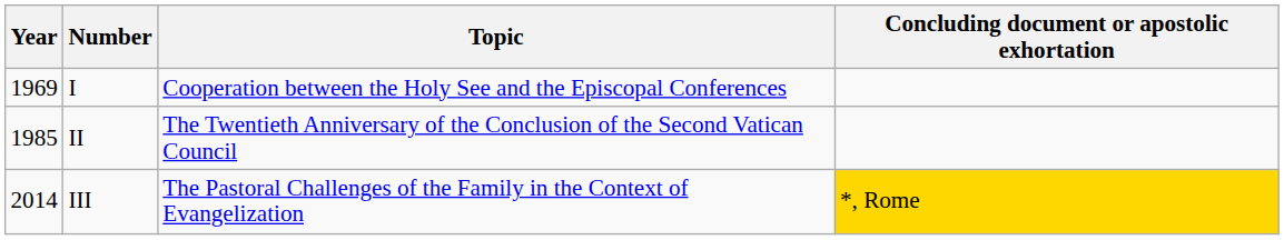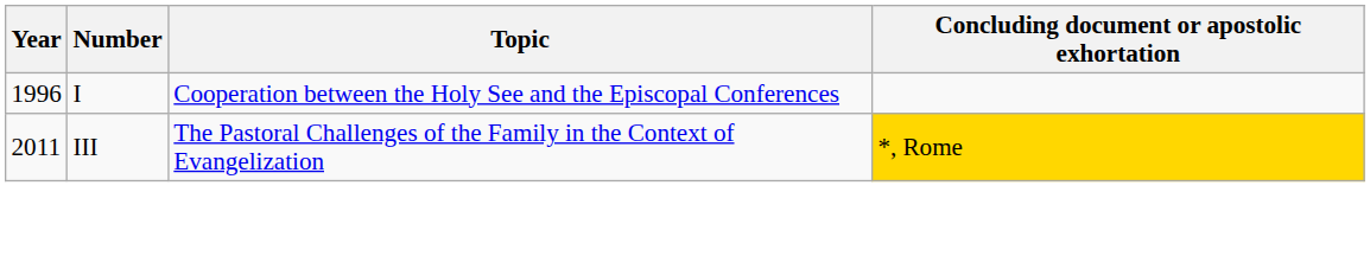I | Year: 1969 -> 1996
- row: 1985 | II | The Twentieth Anniversary of the Conclusion of the Second Vatican Council
III | Year: 2014 -> 2011
